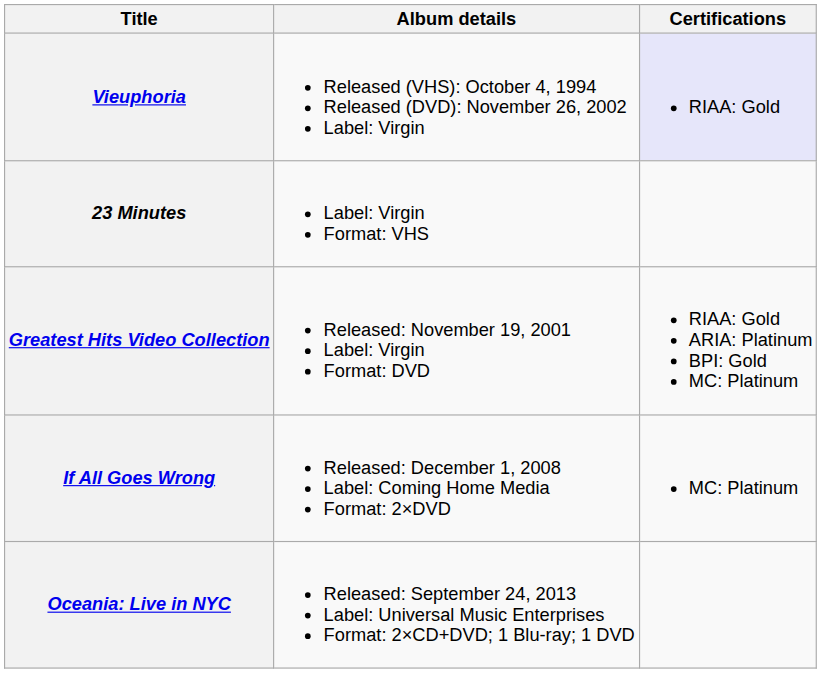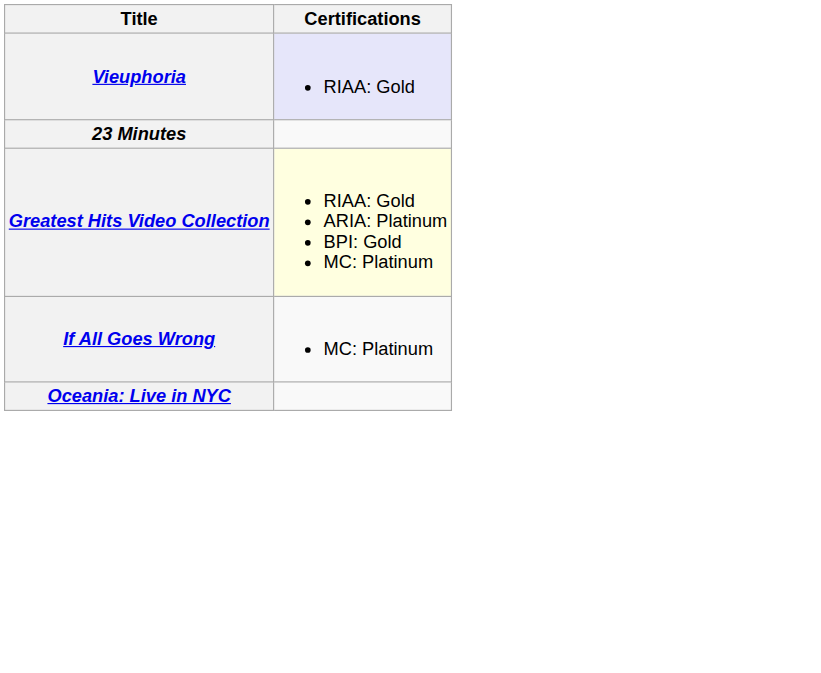- column: Album details | Released (VHS): October 4, 1994 Released (DVD): November 26, 2002 Label: Virgin | Label: Virgin Format: VHS | Released: November 19, 2001 Label: Virgin Format: DVD | Released: December 1, 2008 Label: Coming Home Media Format: 2×DVD | Released: September 24, 2013 Label: Universal Music Enterprises Format: 2×CD+DVD; 1 Blu-ray; 1 DVD
Greatest Hits Video Collection | Certifications: no background -> lightyellow background
